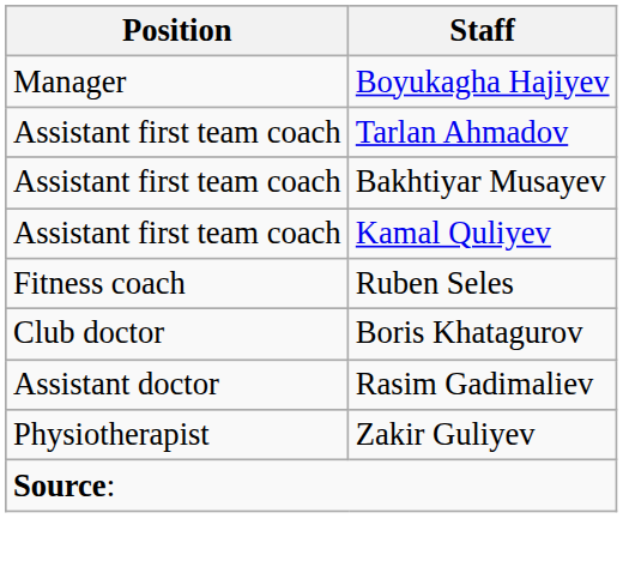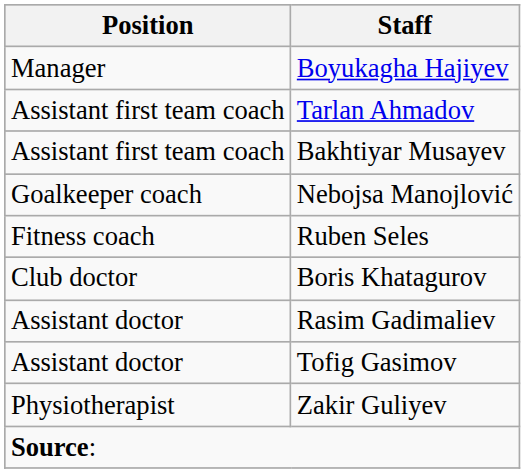- row: Assistant first team coach | Kamal Quliyev
+ row: Goalkeeper coach | Nebojsa Manojlović
+ row: Assistant doctor | Tofig Gasimov
